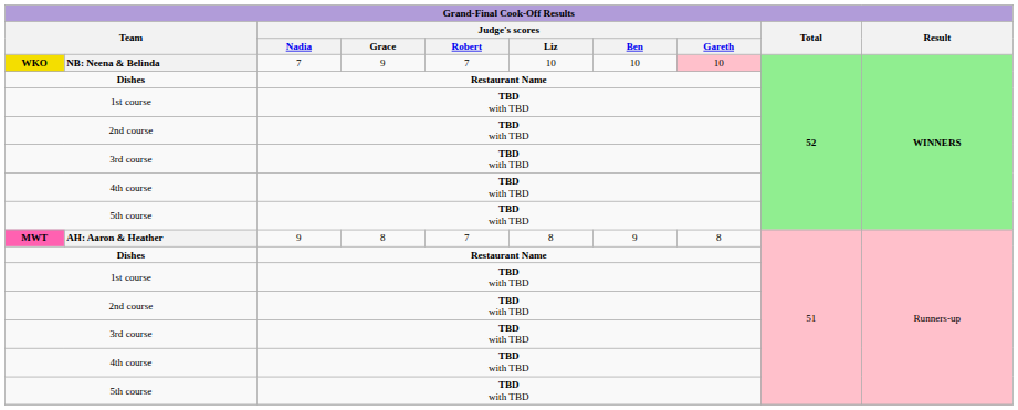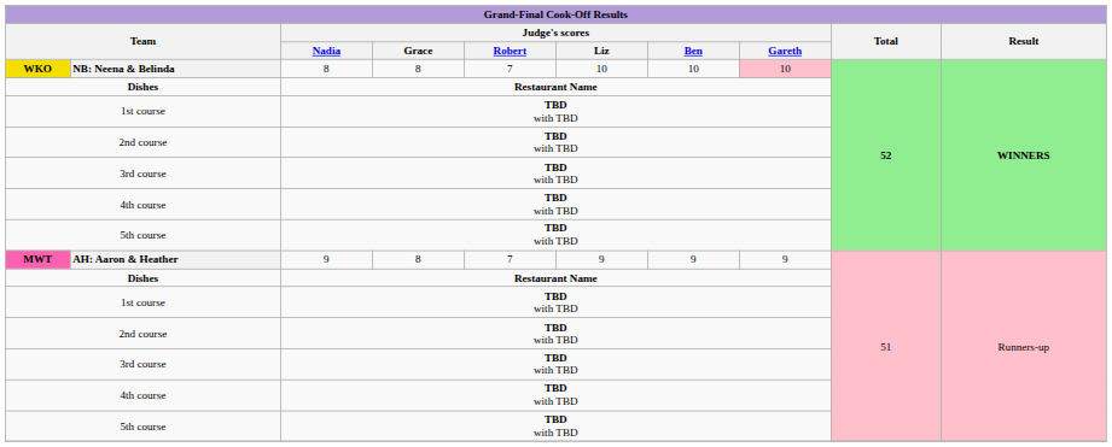WKO | Judge's scores / Nadia: 7 -> 8
WKO | Judge's scores / Grace: 9 -> 8
MWT | Judge's scores / Liz: 8 -> 9
MWT | Judge's scores / Gareth: 8 -> 9
